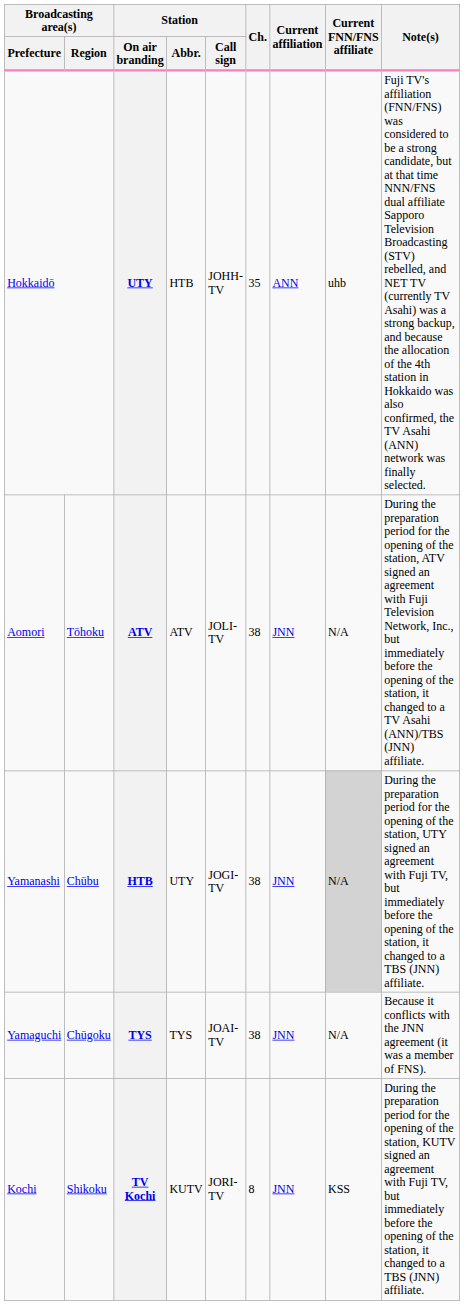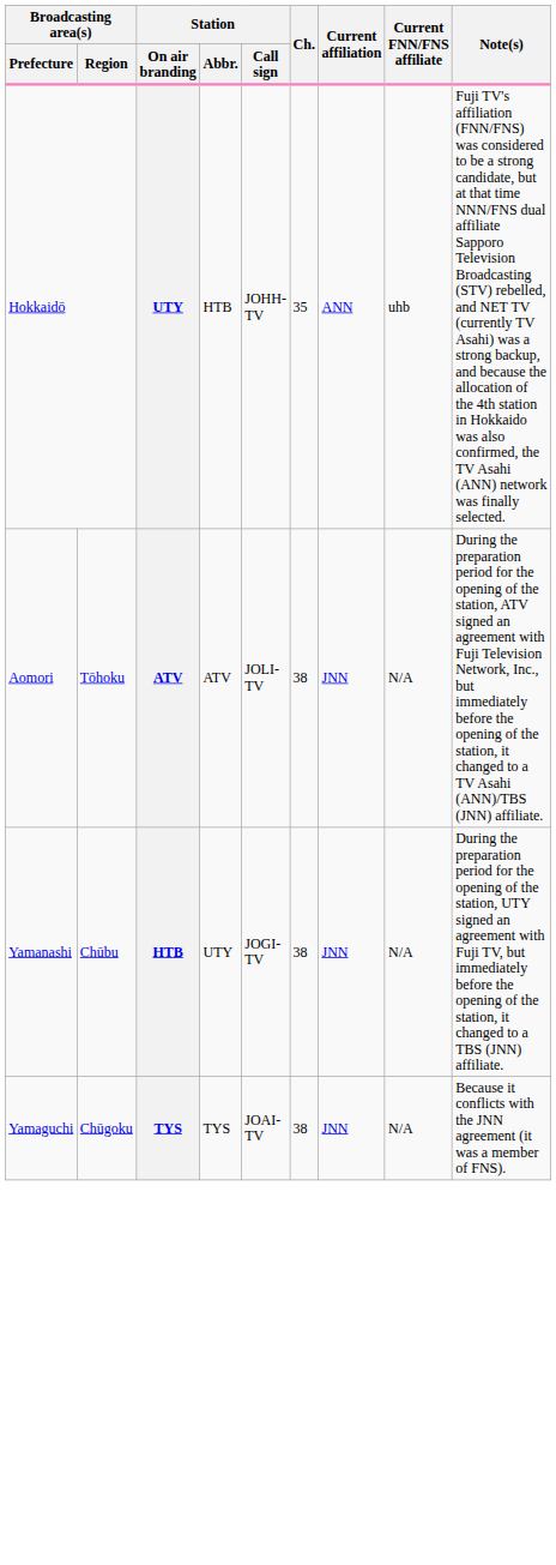Yamanashi | Current FNN/FNS affiliate: lightgrey background -> no background
- row: Kochi | Shikoku | TV Kochi | KUTV | JORI-TV | 8 | JNN | KSS | During the preparation period for the opening of the station, KUTV signed an agreement with Fuji TV, but immediately before the opening of the station, it changed to a TBS (JNN) affiliate.
